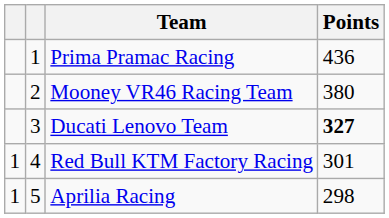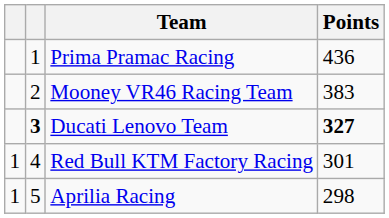Mooney VR46 Racing Team | Points: 380 -> 383
Ducati Lenovo Team | column 2: normal -> bold
